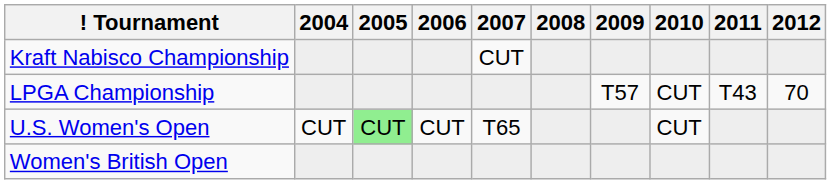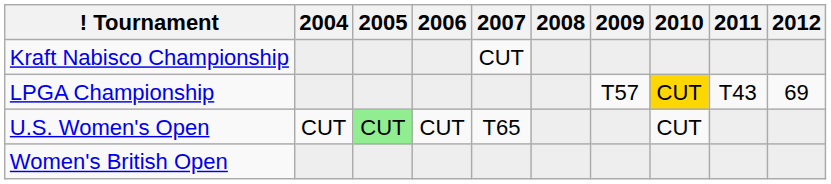LPGA Championship | 2010: no background -> gold background
LPGA Championship | 2012: 70 -> 69
